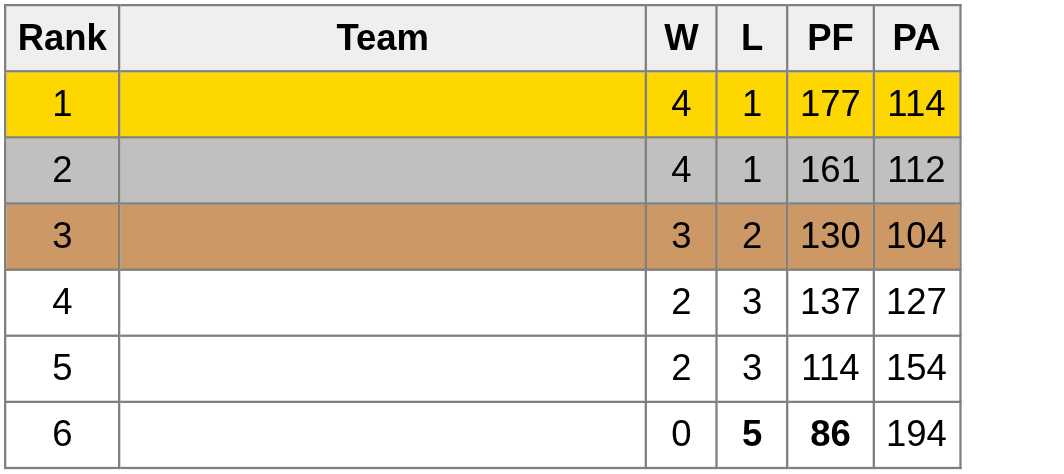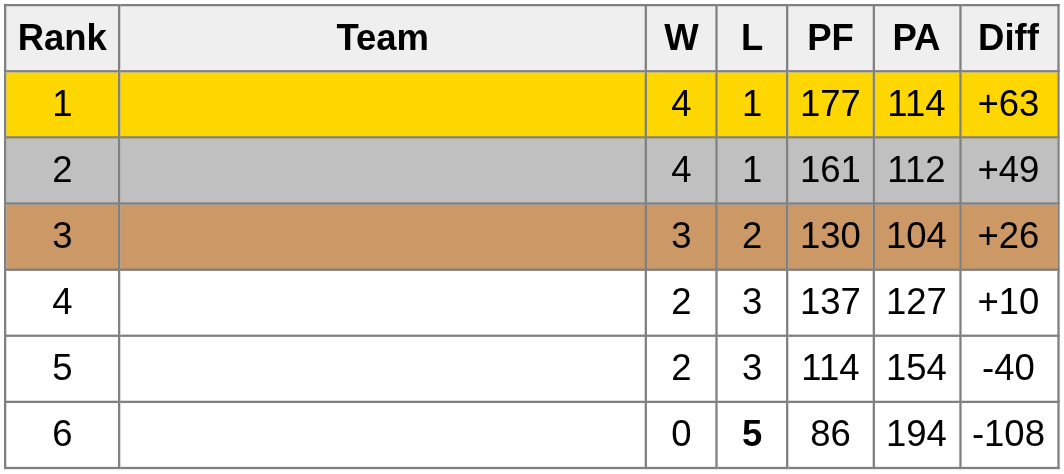+ column: Diff | +63 | +49 | +26 | +10 | -40 | -108
6 | PF: bold -> normal
